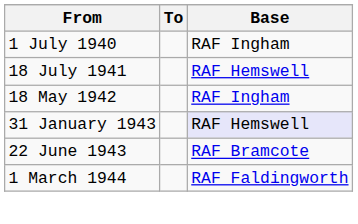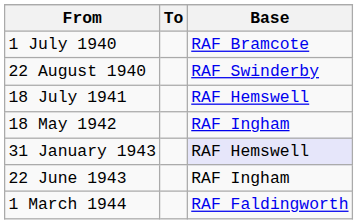1 July 1940 | Base: RAF Ingham -> RAF Bramcote
+ row: 22 August 1940 | RAF Swinderby
22 June 1943 | Base: RAF Bramcote -> RAF Ingham
